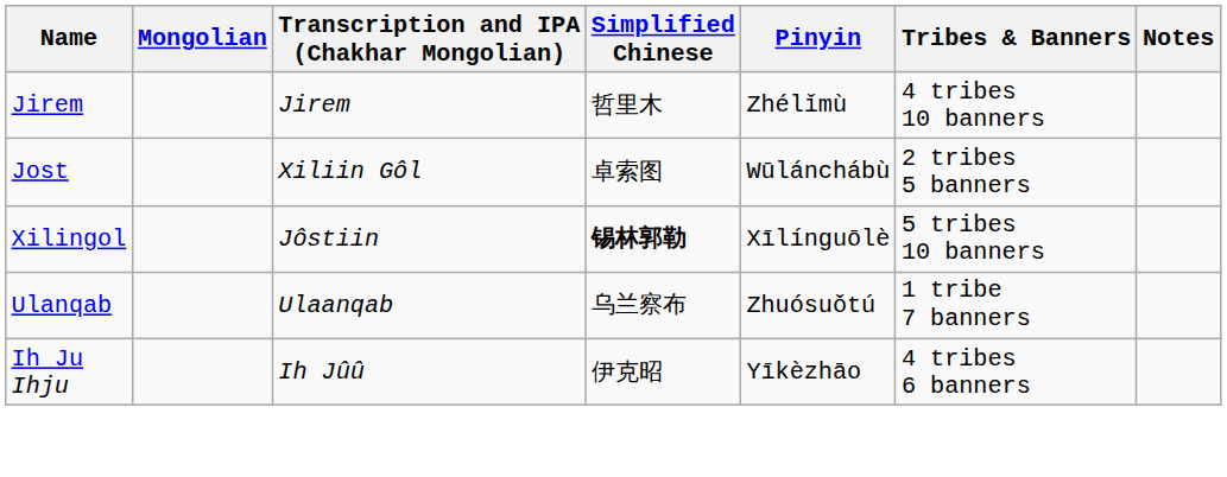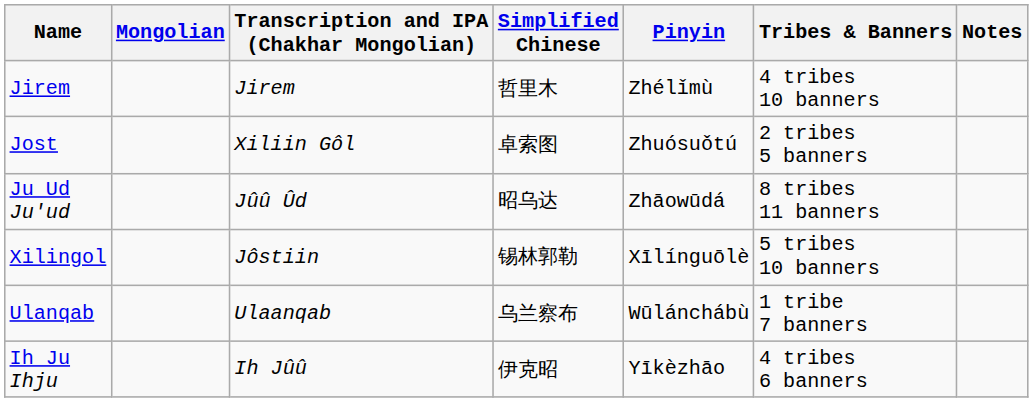Jost | Pinyin: Wūlánchábù -> Zhuósuǒtú
+ row: Ju Ud Ju'ud | Jûû Ûd | 昭乌达 | Zhāowūdá | 8 tribes 11 banners
Xilingol | Simplified Chinese: bold -> normal
Ulanqab | Pinyin: Zhuósuǒtú -> Wūlánchábù
